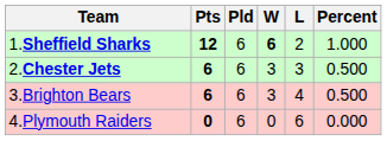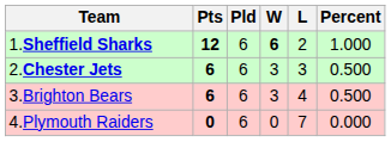4.Plymouth Raiders | L: 6 -> 7
